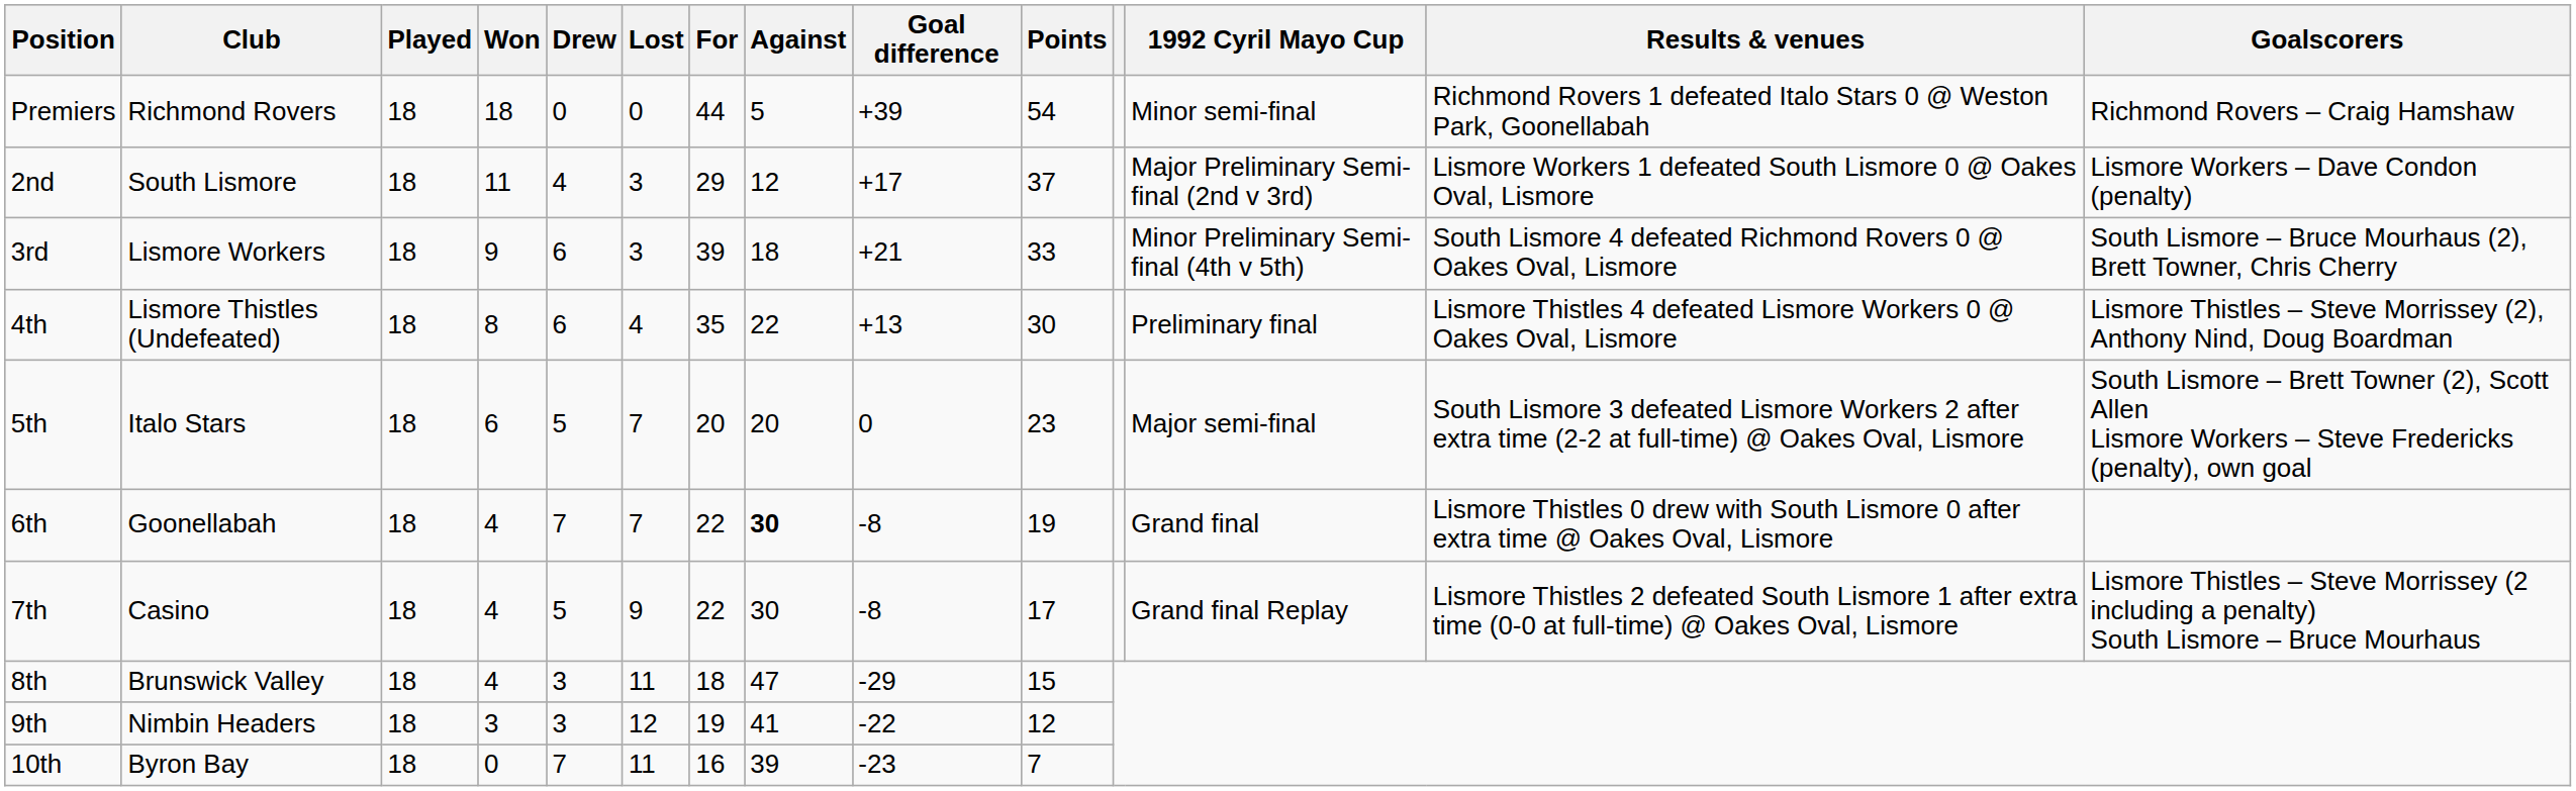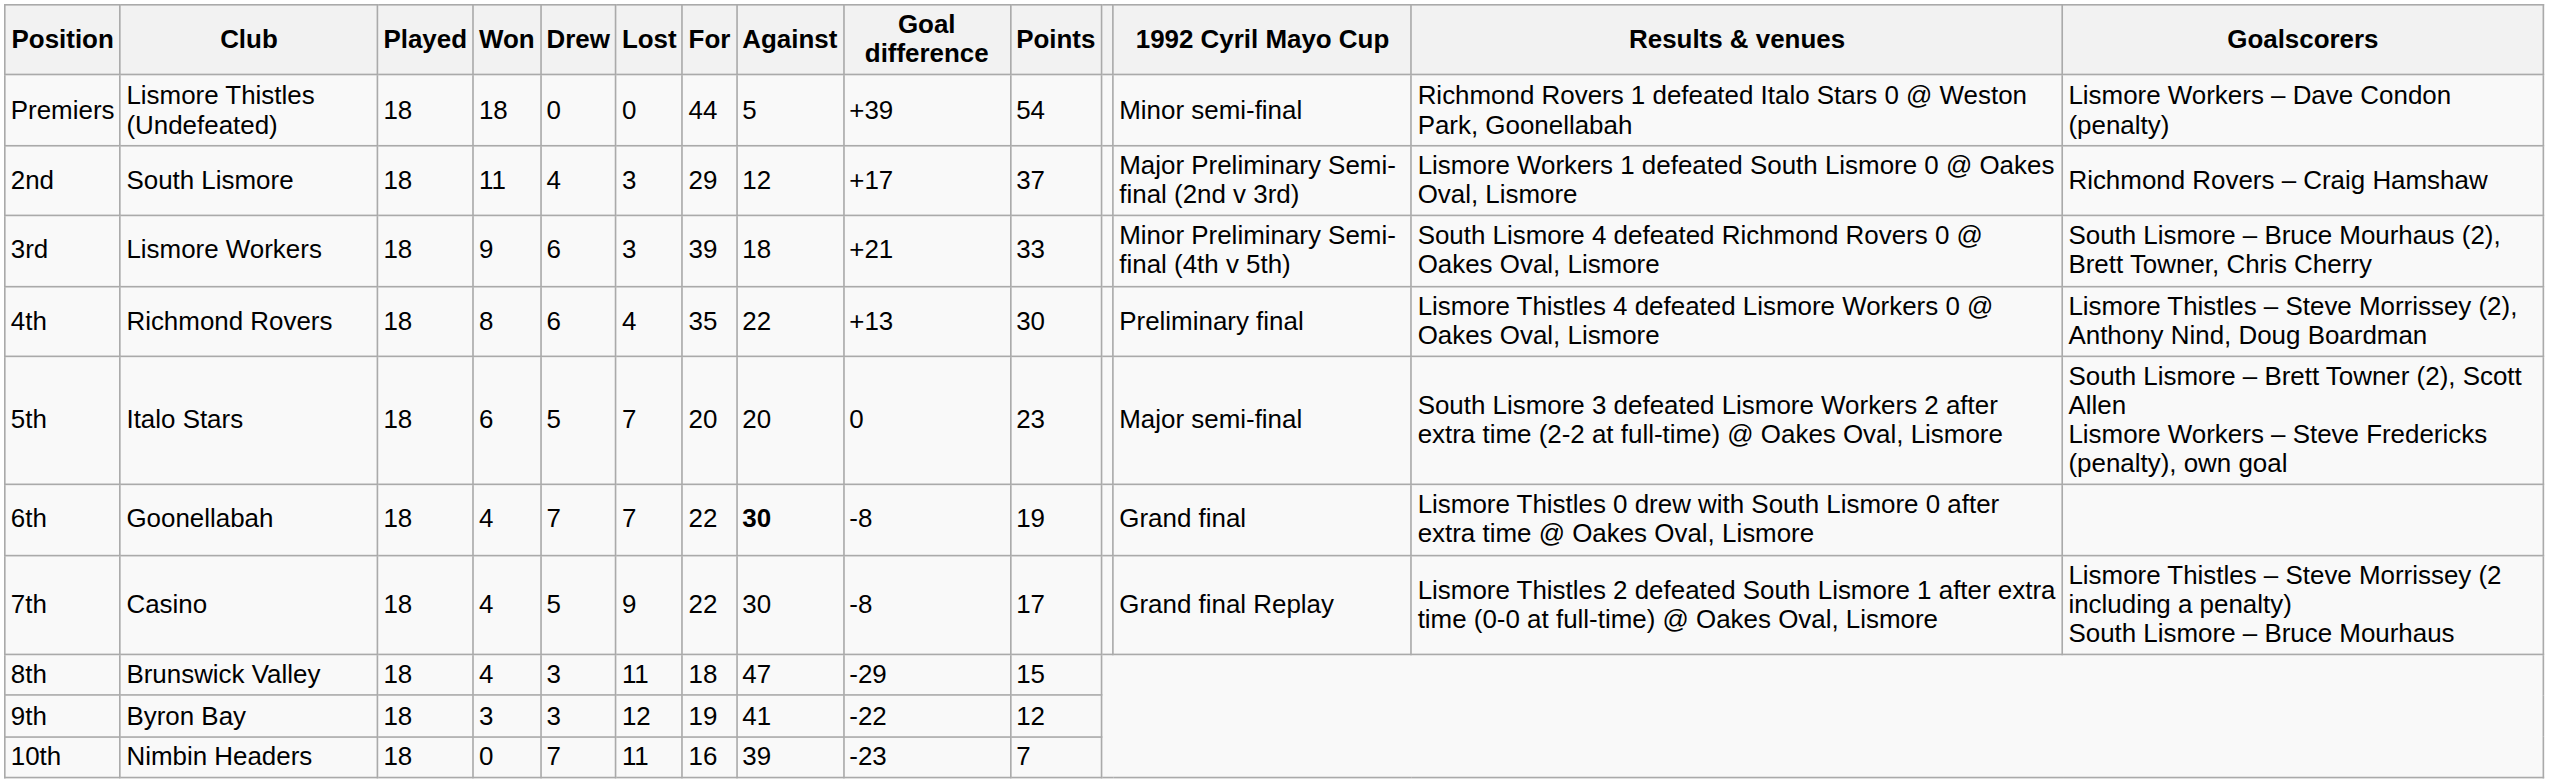Premiers | Club: Richmond Rovers -> Lismore Thistles (Undefeated)
Premiers | Goalscorers: Richmond Rovers – Craig Hamshaw -> Lismore Workers – Dave Condon (penalty)
2nd | Goalscorers: Lismore Workers – Dave Condon (penalty) -> Richmond Rovers – Craig Hamshaw
4th | Club: Lismore Thistles (Undefeated) -> Richmond Rovers
9th | Club: Nimbin Headers -> Byron Bay
10th | Club: Byron Bay -> Nimbin Headers
